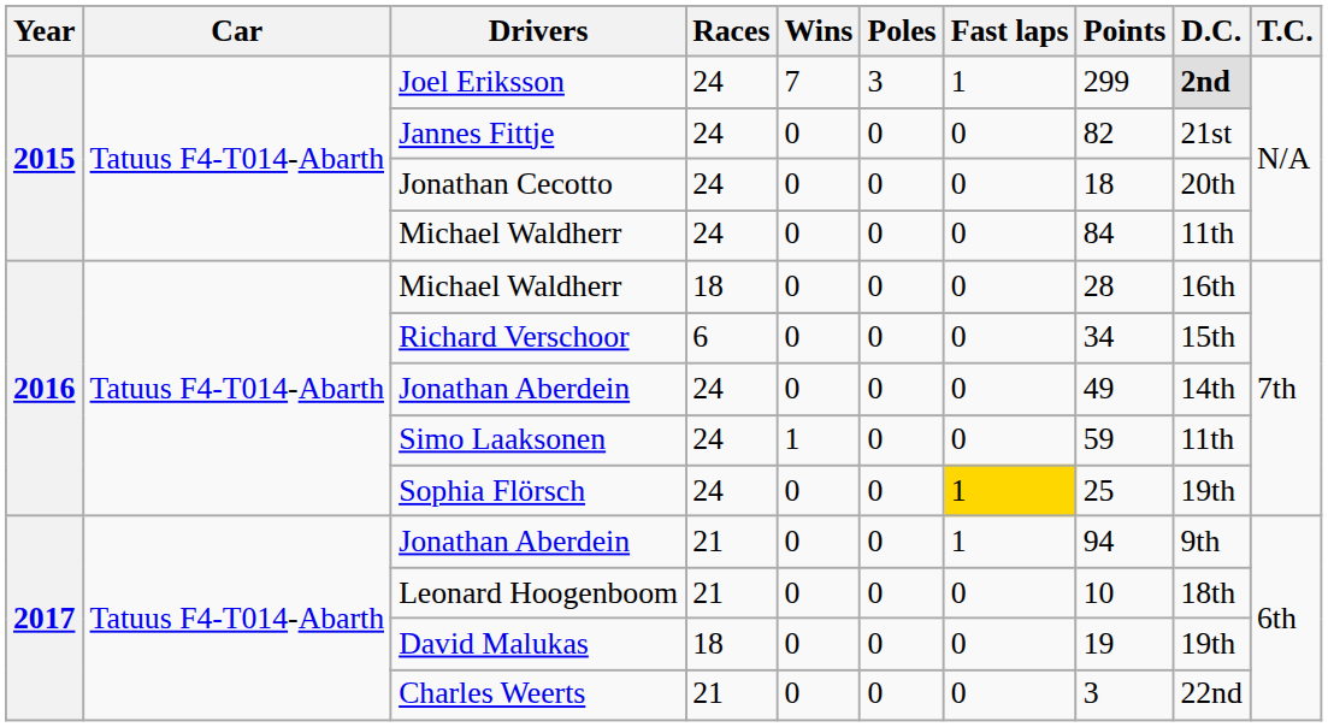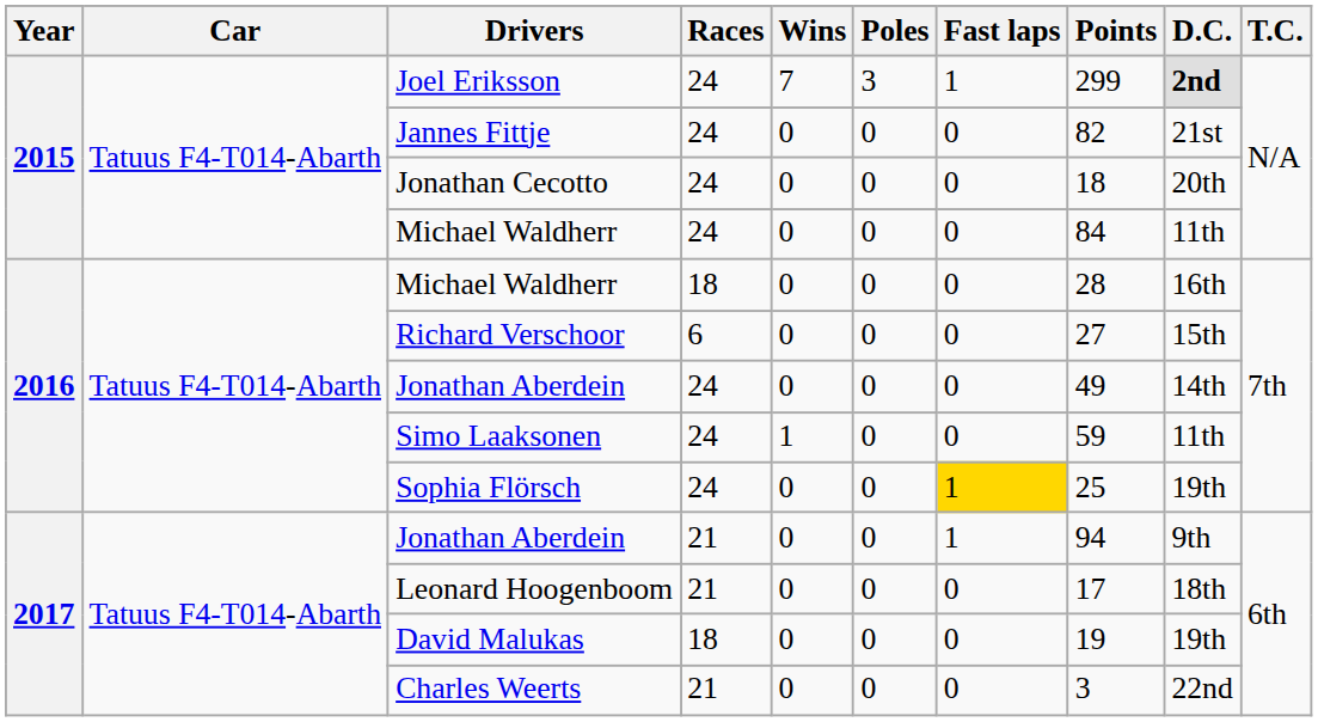Richard Verschoor | Points: 34 -> 27
Leonard Hoogenboom | Points: 10 -> 17
